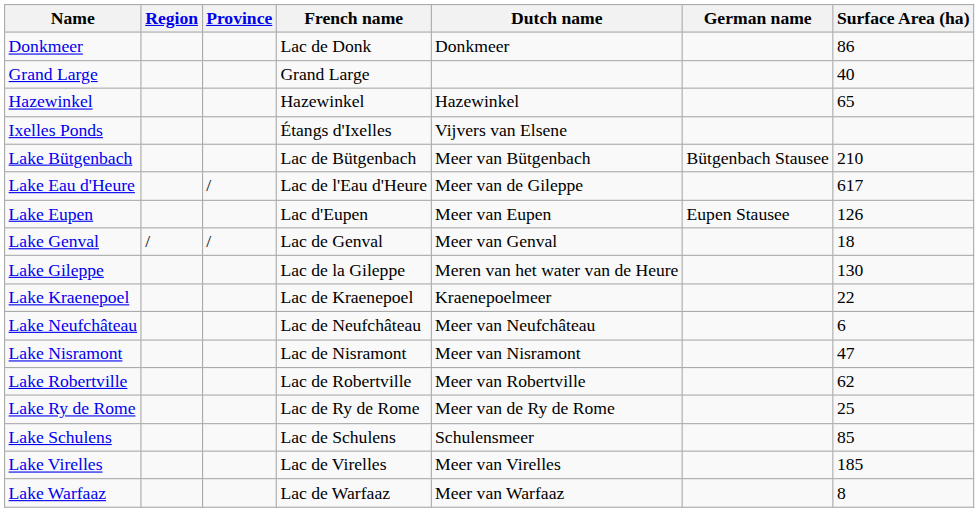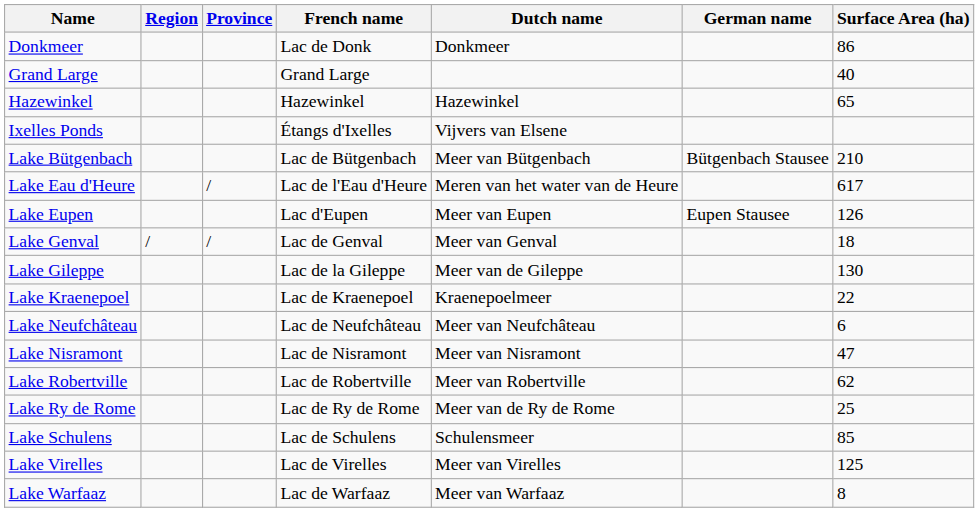Lake Eau d'Heure | Dutch name: Meer van de Gileppe -> Meren van het water van de Heure
Lake Gileppe | Dutch name: Meren van het water van de Heure -> Meer van de Gileppe
Lake Virelles | Surface Area (ha): 185 -> 125
